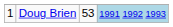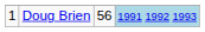Doug Brien | column 3: 53 -> 56
